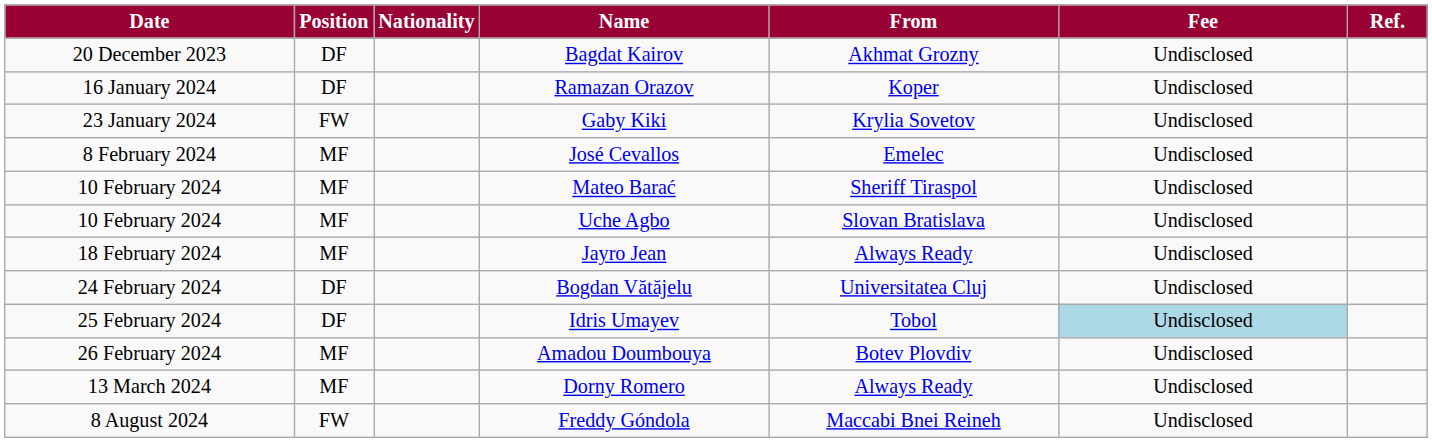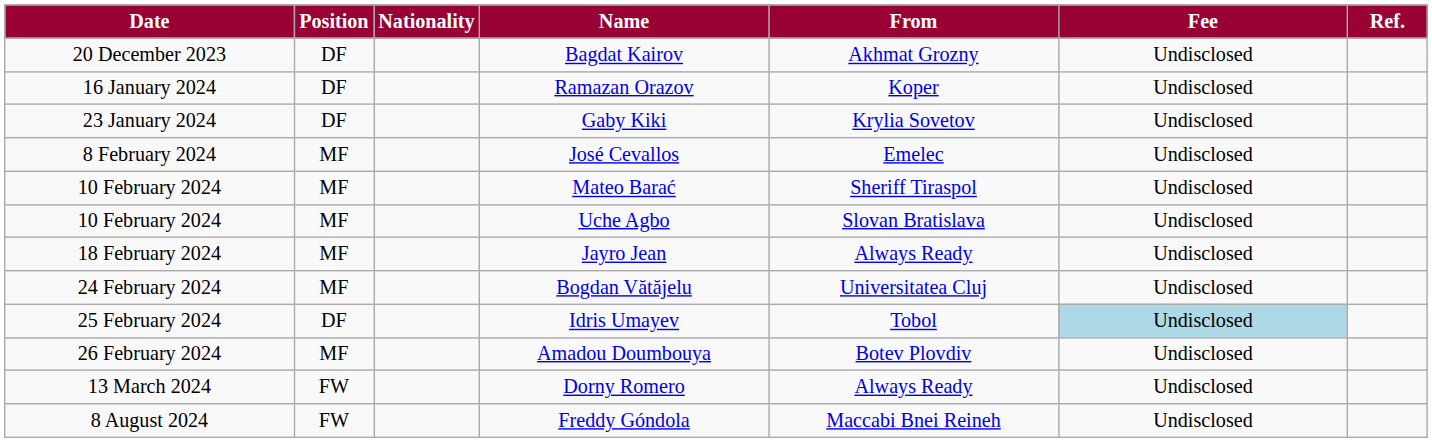Gaby Kiki | Position: FW -> DF
Bogdan Vătăjelu | Position: DF -> MF
Dorny Romero | Position: MF -> FW
